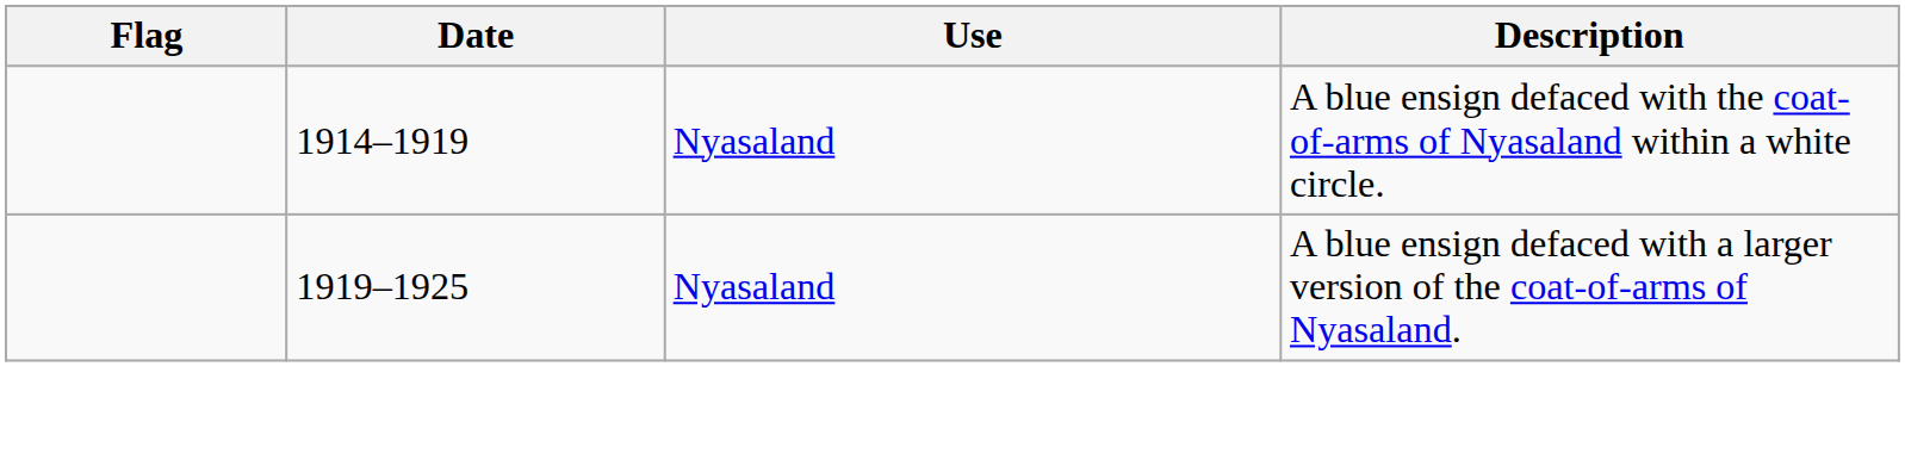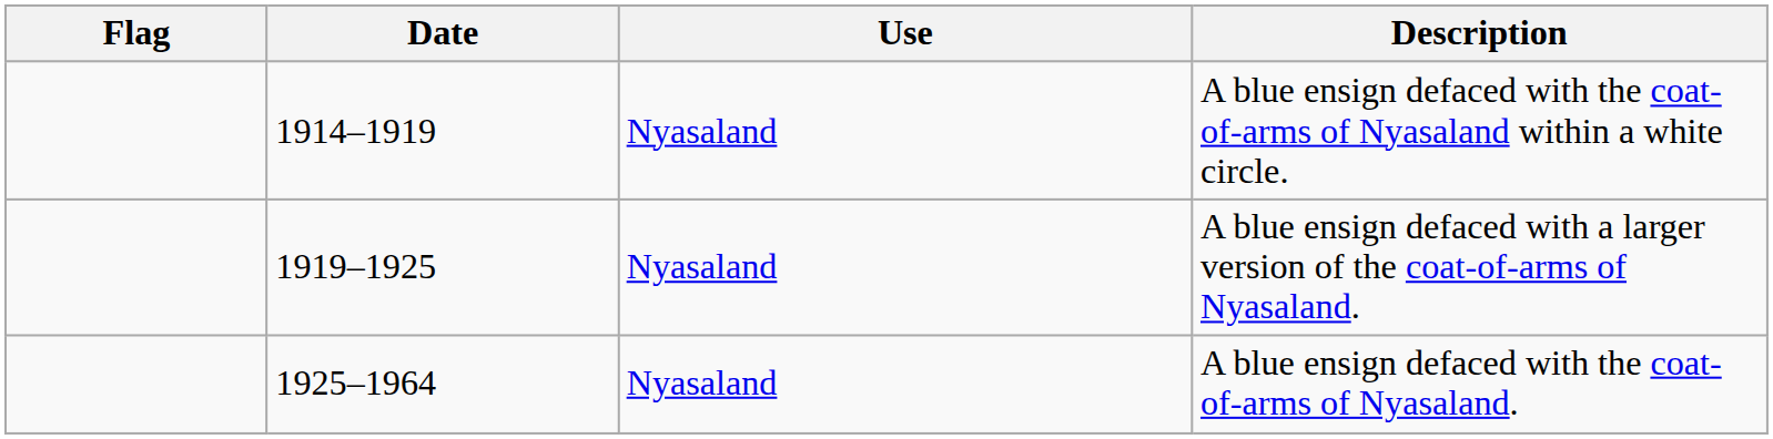+ row: 1925–1964 | Nyasaland | A blue ensign defaced with the coat-of-arms of Nyasaland.
